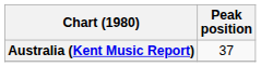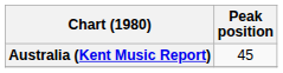Australia (Kent Music Report) | Peak position: 37 -> 45
